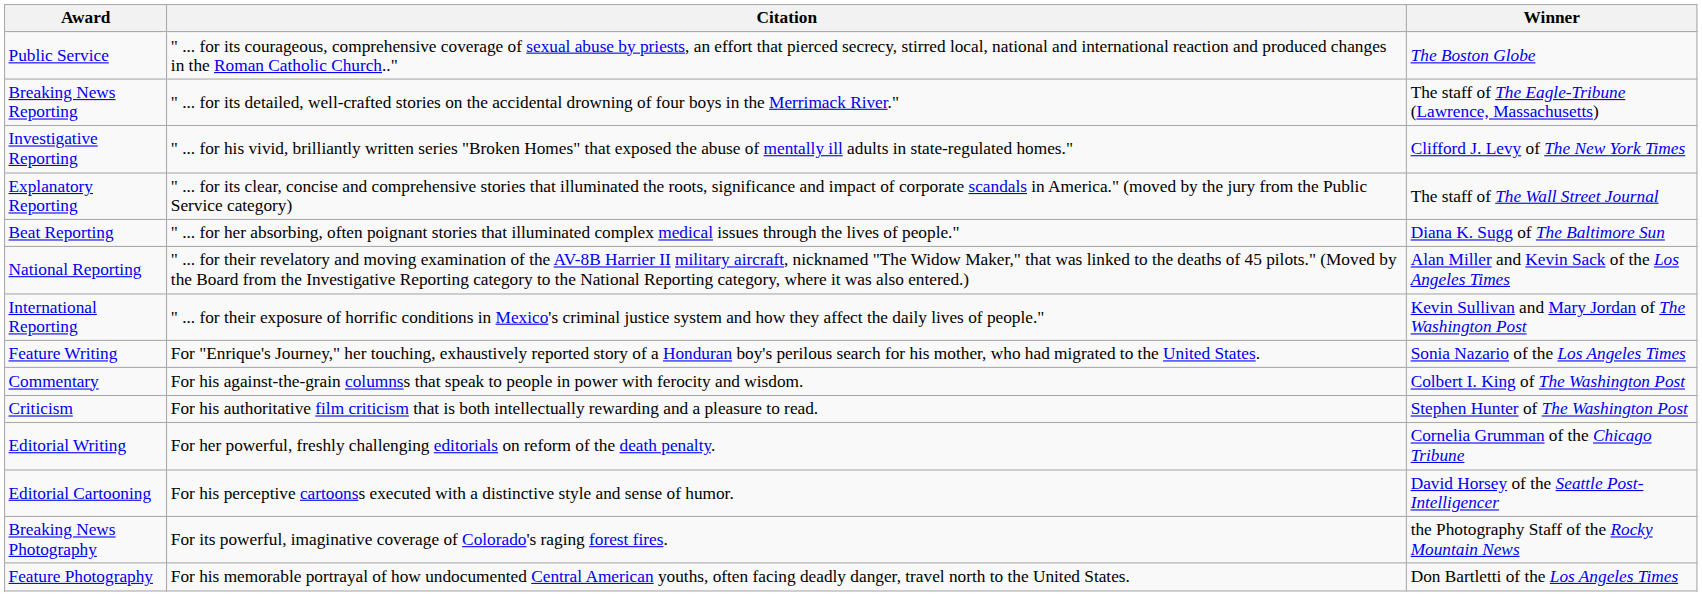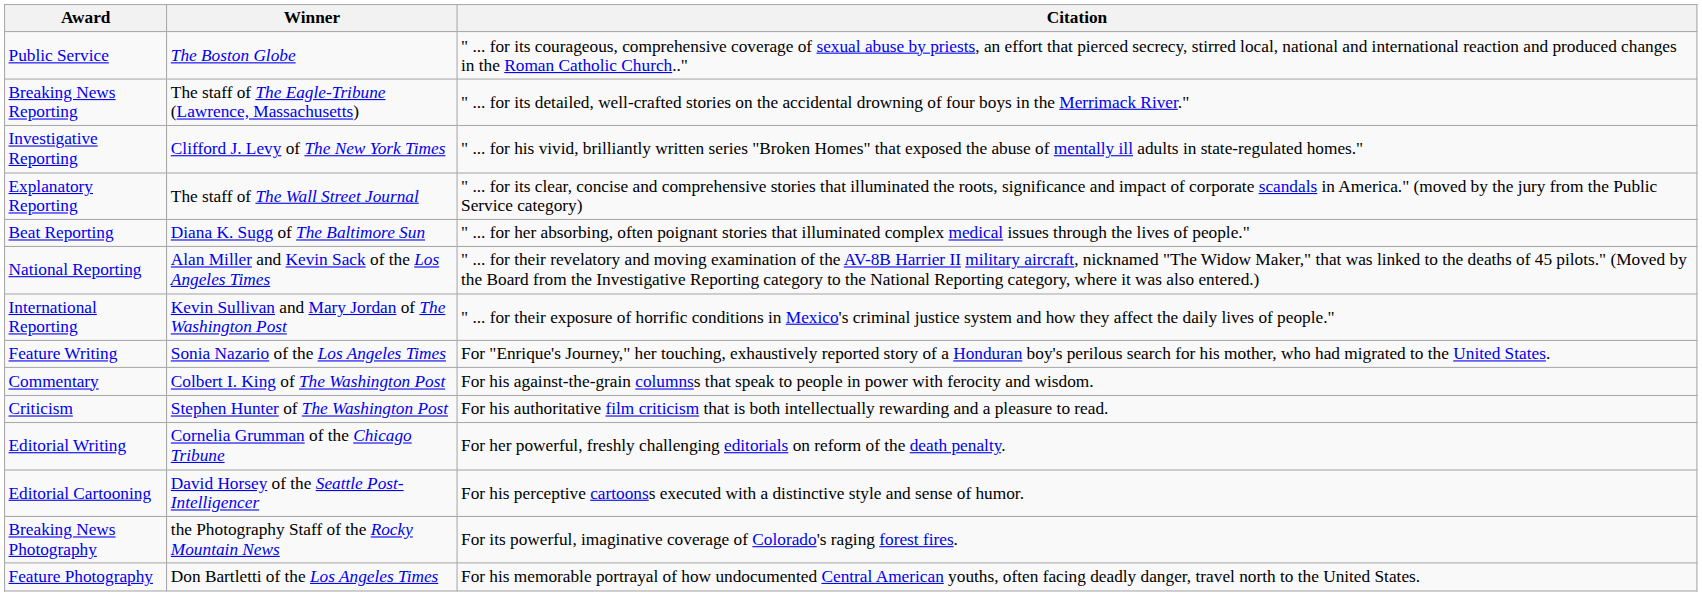columns swapped: Winner <-> Citation
